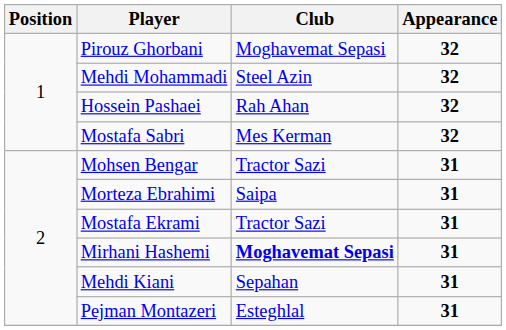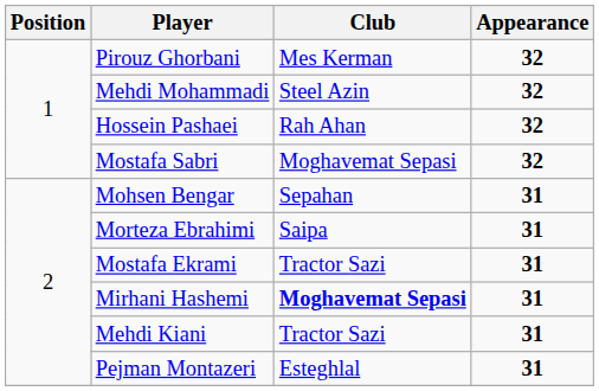Pirouz Ghorbani | Club: Moghavemat Sepasi -> Mes Kerman
Mostafa Sabri | Club: Mes Kerman -> Moghavemat Sepasi
Mohsen Bengar | Club: Tractor Sazi -> Sepahan
Mehdi Kiani | Club: Sepahan -> Tractor Sazi
